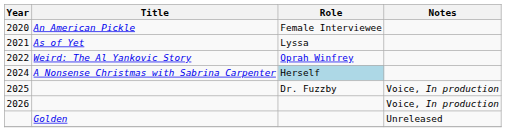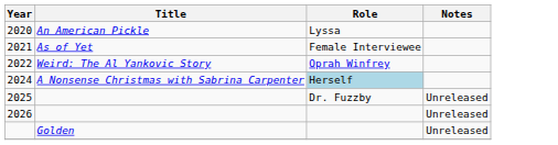2020 | Role: Female Interviewee -> Lyssa
2021 | Role: Lyssa -> Female Interviewee
2025 | Notes: Voice, In production -> Unreleased
2026 | Notes: Voice, In production -> Unreleased
